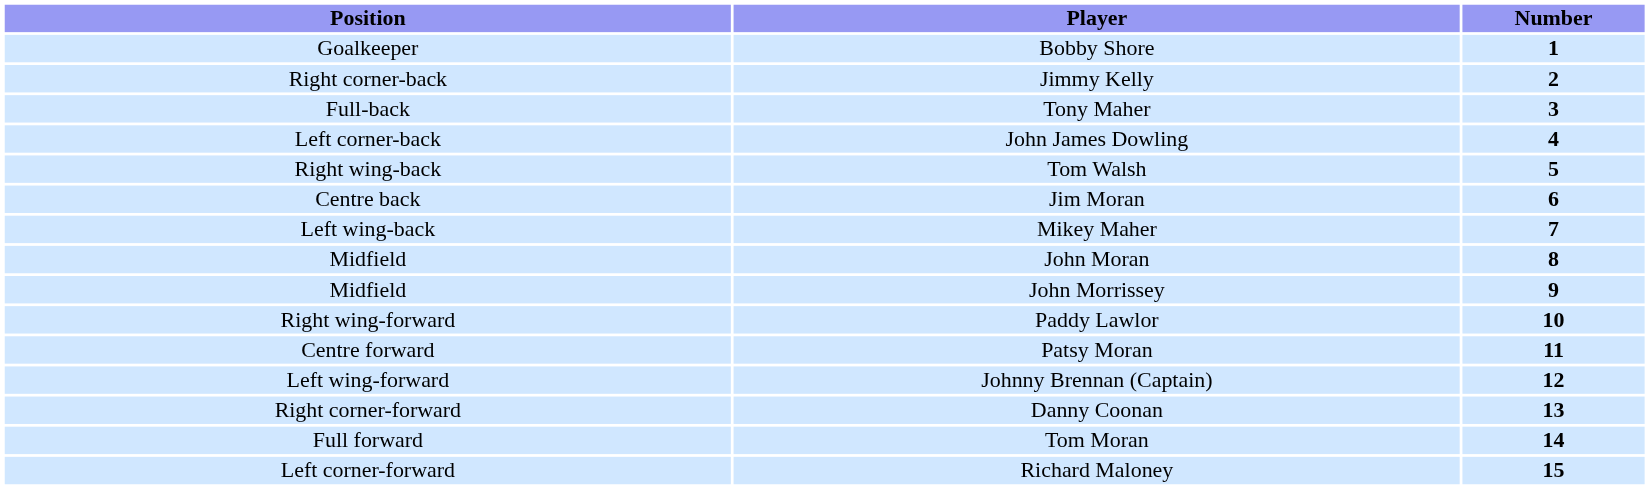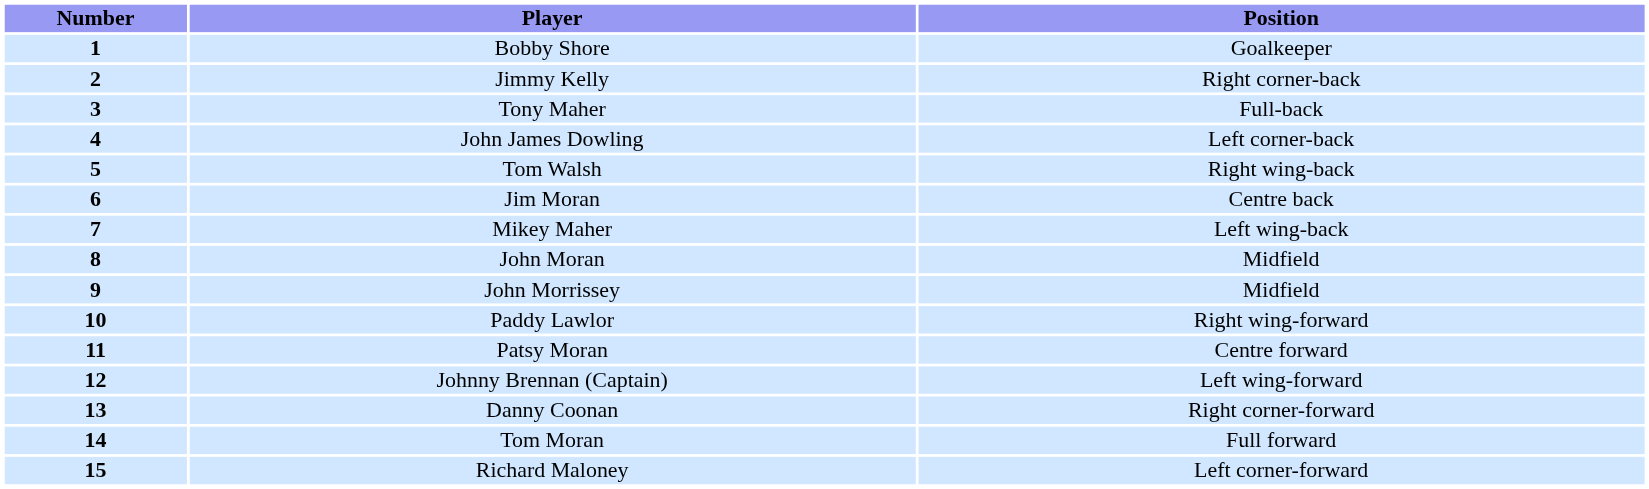columns swapped: Number <-> Position
